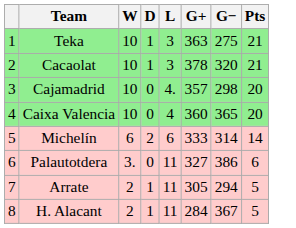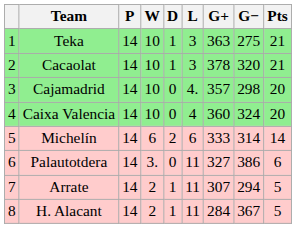+ column: P | 14 | 14 | 14 | 14 | 14 | 14 | 14 | 14
Caixa Valencia | G−: 365 -> 324
Arrate | G+: 305 -> 307
